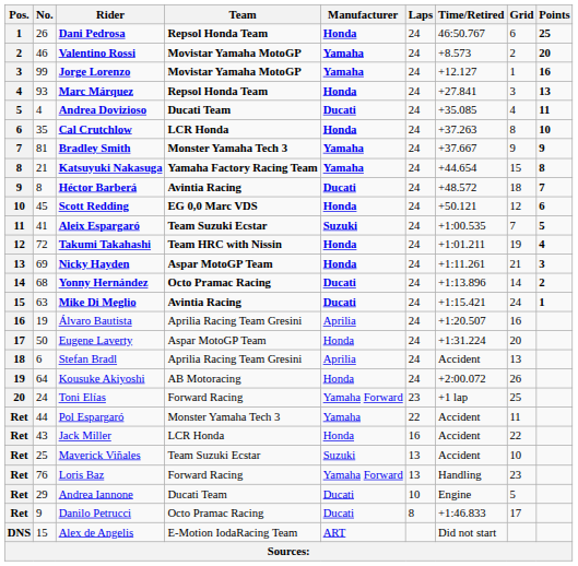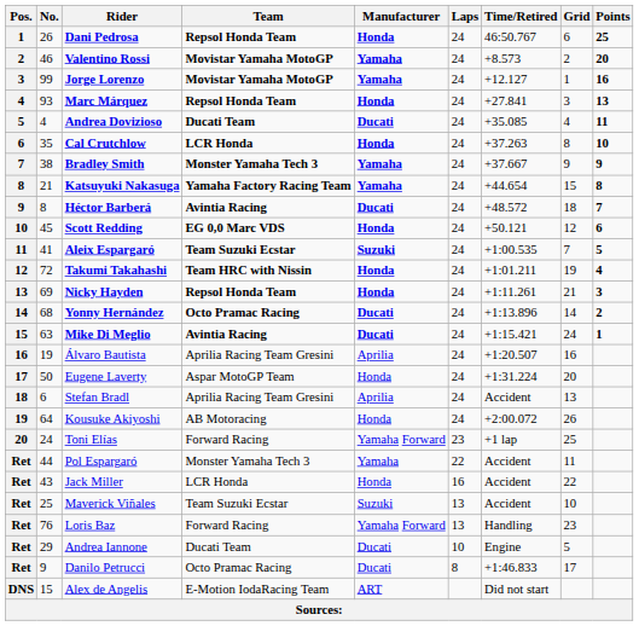Bradley Smith | No.: 81 -> 38
Nicky Hayden | Team: Aspar MotoGP Team -> Repsol Honda Team
